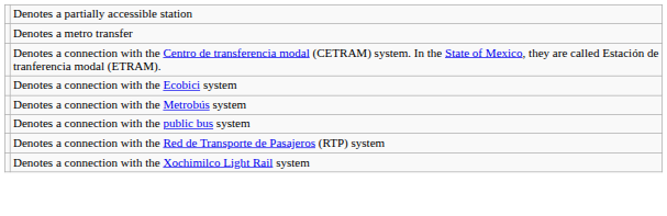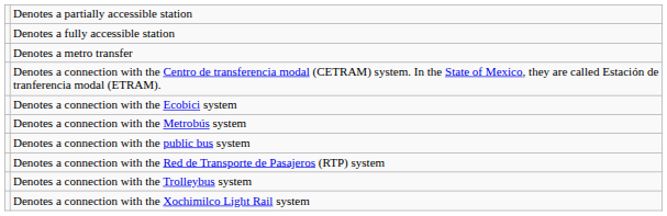+ row: Denotes a fully accessible station
+ row: Denotes a connection with the Trolleybus system
